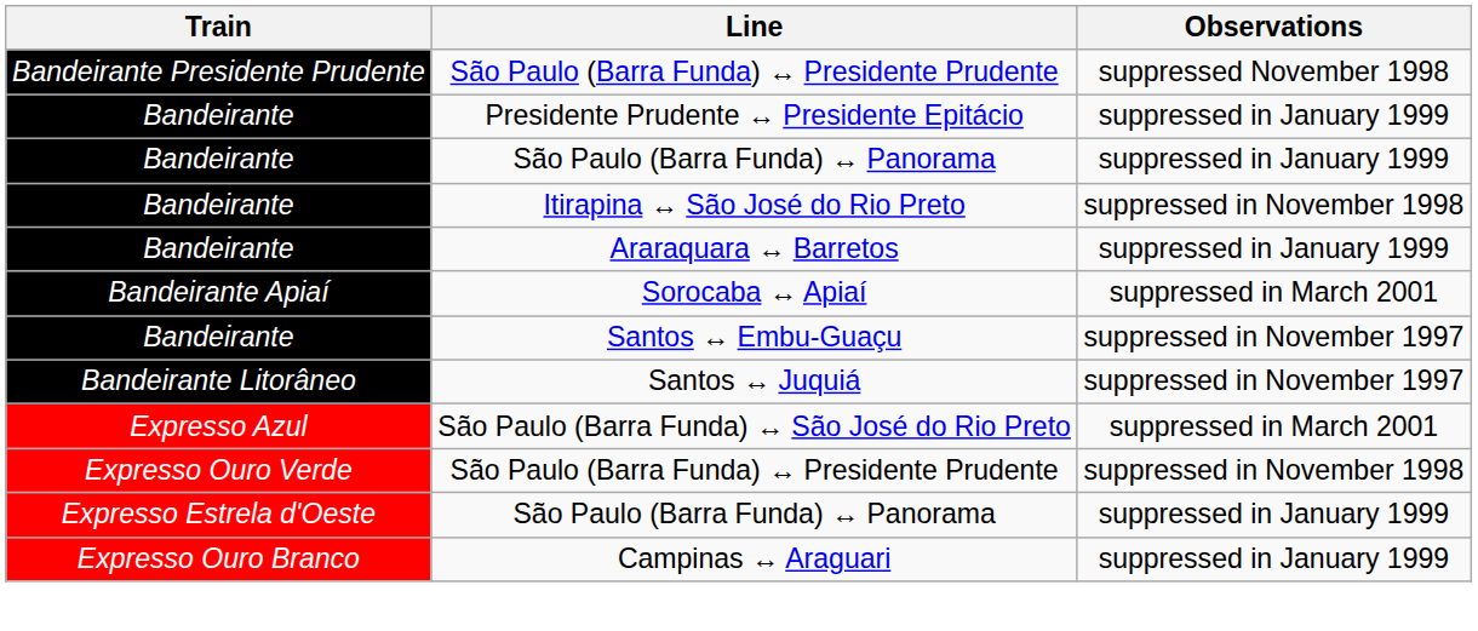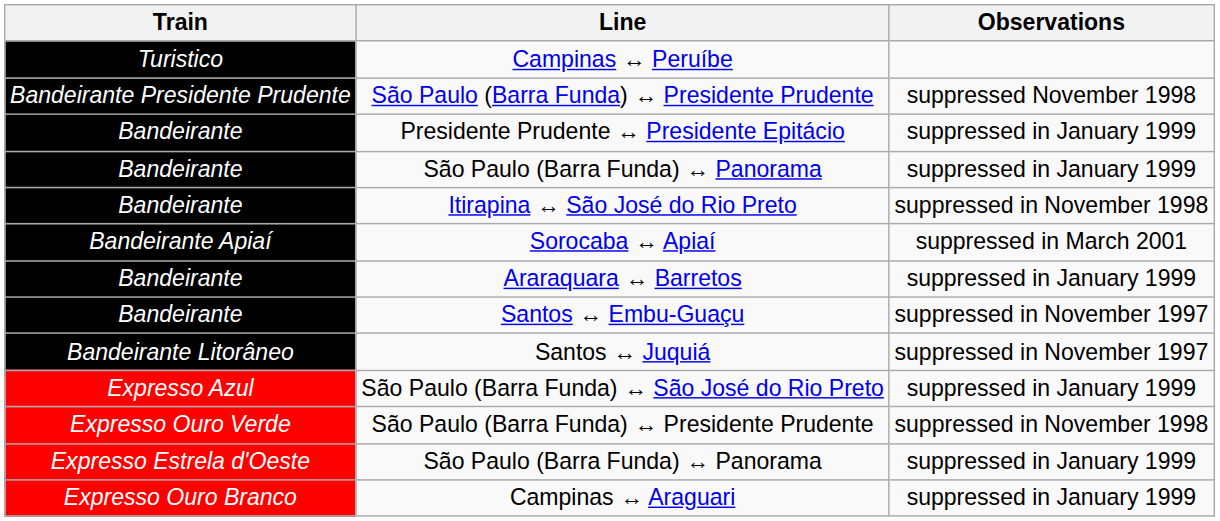+ row: Turistico | Campinas ↔ Peruíbe
rows swapped: Araraquara ↔ Barretos <-> Sorocaba ↔ Apiaí
São Paulo (Barra Funda) ↔ São José do Rio Preto | Observations: suppressed in March 2001 -> suppressed in January 1999
